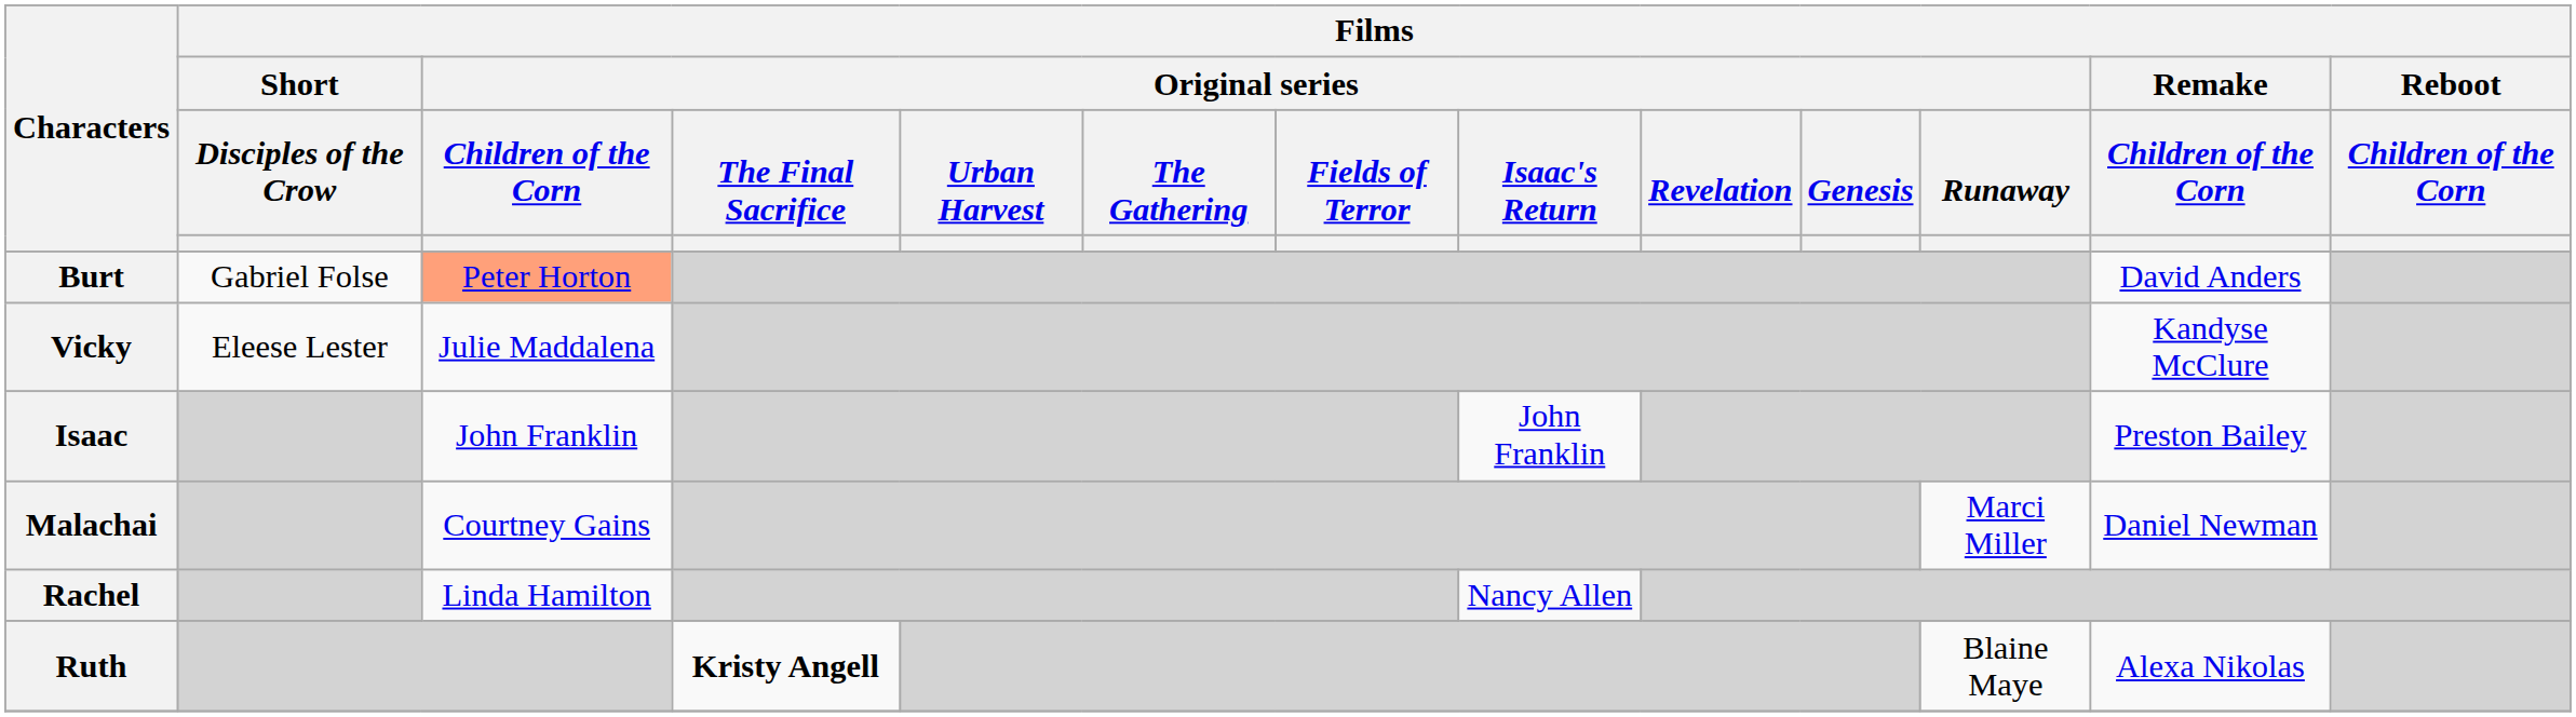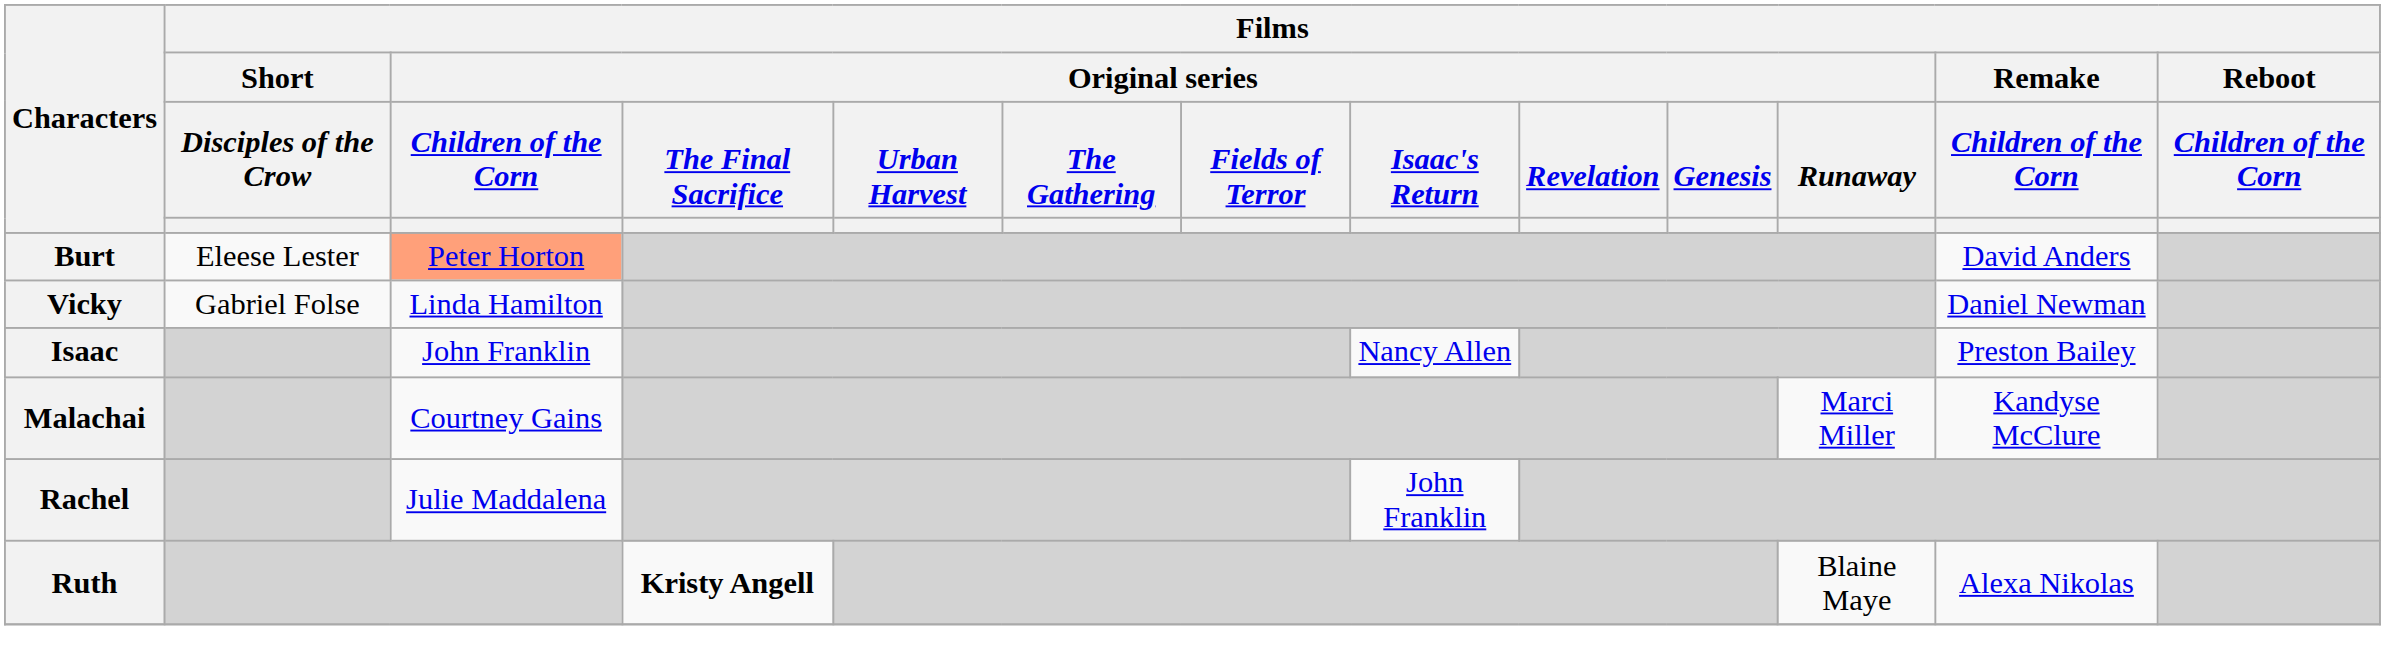Burt | Films / Short / Disciples of the Crow: Gabriel Folse -> Eleese Lester
Vicky | Films / Short / Disciples of the Crow: Eleese Lester -> Gabriel Folse
Vicky | Films / Original series / Children of the Corn: Julie Maddalena -> Linda Hamilton
Vicky | Films / Remake / Children of the Corn: Kandyse McClure -> Daniel Newman
Isaac | Films / Original series / Isaac's Return: John Franklin -> Nancy Allen
Malachai | Films / Remake / Children of the Corn: Daniel Newman -> Kandyse McClure
Rachel | Films / Original series / Children of the Corn: Linda Hamilton -> Julie Maddalena
Rachel | Films / Original series / Isaac's Return: Nancy Allen -> John Franklin
